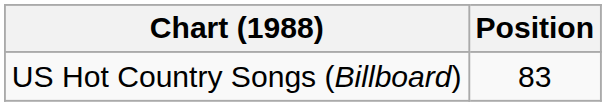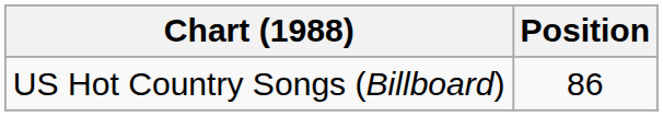US Hot Country Songs (Billboard) | Position: 83 -> 86
